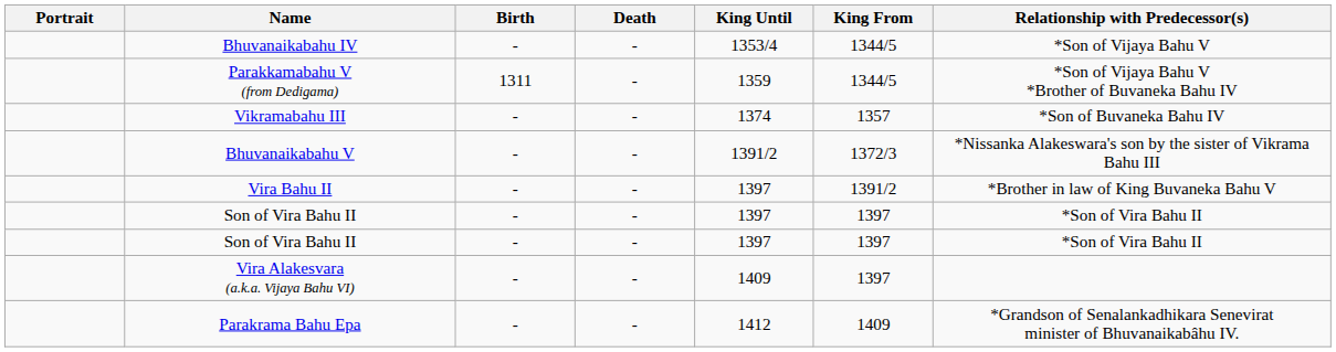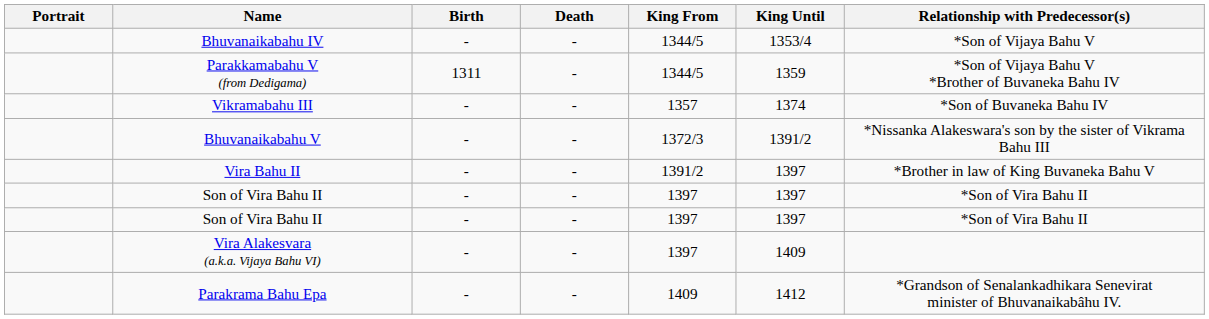columns swapped: King From <-> King Until
